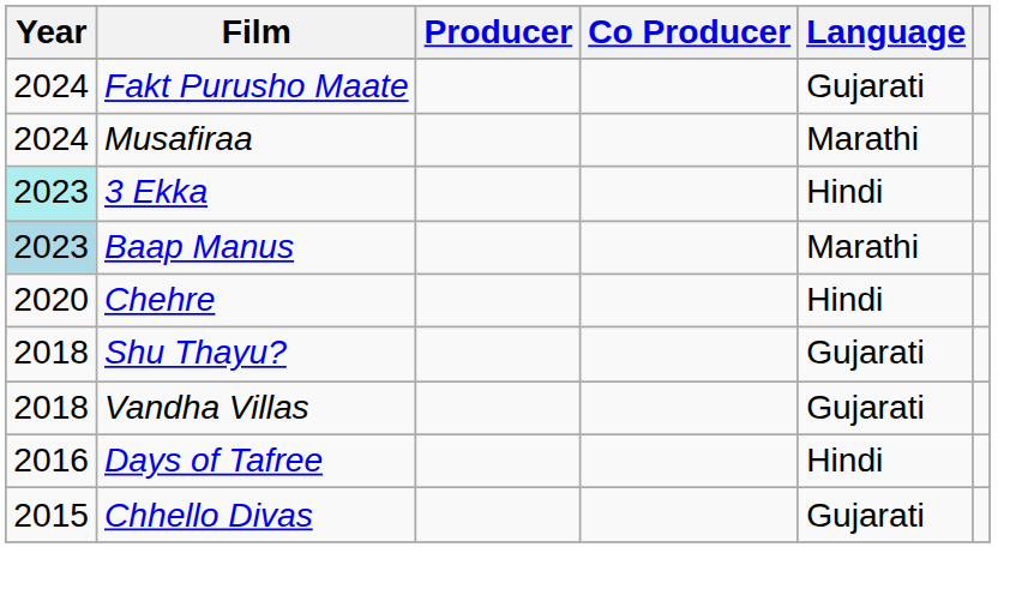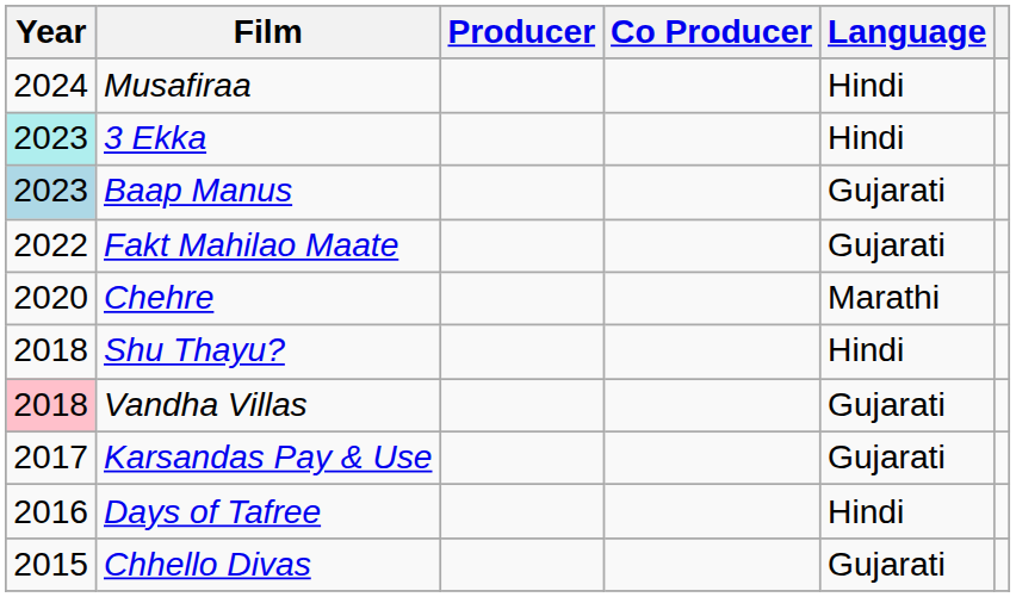- row: 2024 | Fakt Purusho Maate | Gujarati
Musafiraa | Language: Marathi -> Hindi
Baap Manus | Language: Marathi -> Gujarati
+ row: 2022 | Fakt Mahilao Maate | Gujarati
Chehre | Language: Hindi -> Marathi
Shu Thayu? | Language: Gujarati -> Hindi
Vandha Villas | Year: no background -> pink background
+ row: 2017 | Karsandas Pay & Use | Gujarati
